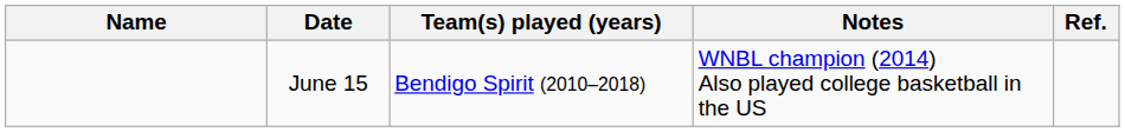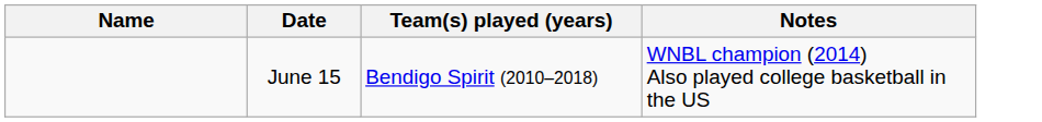- column: Ref.
